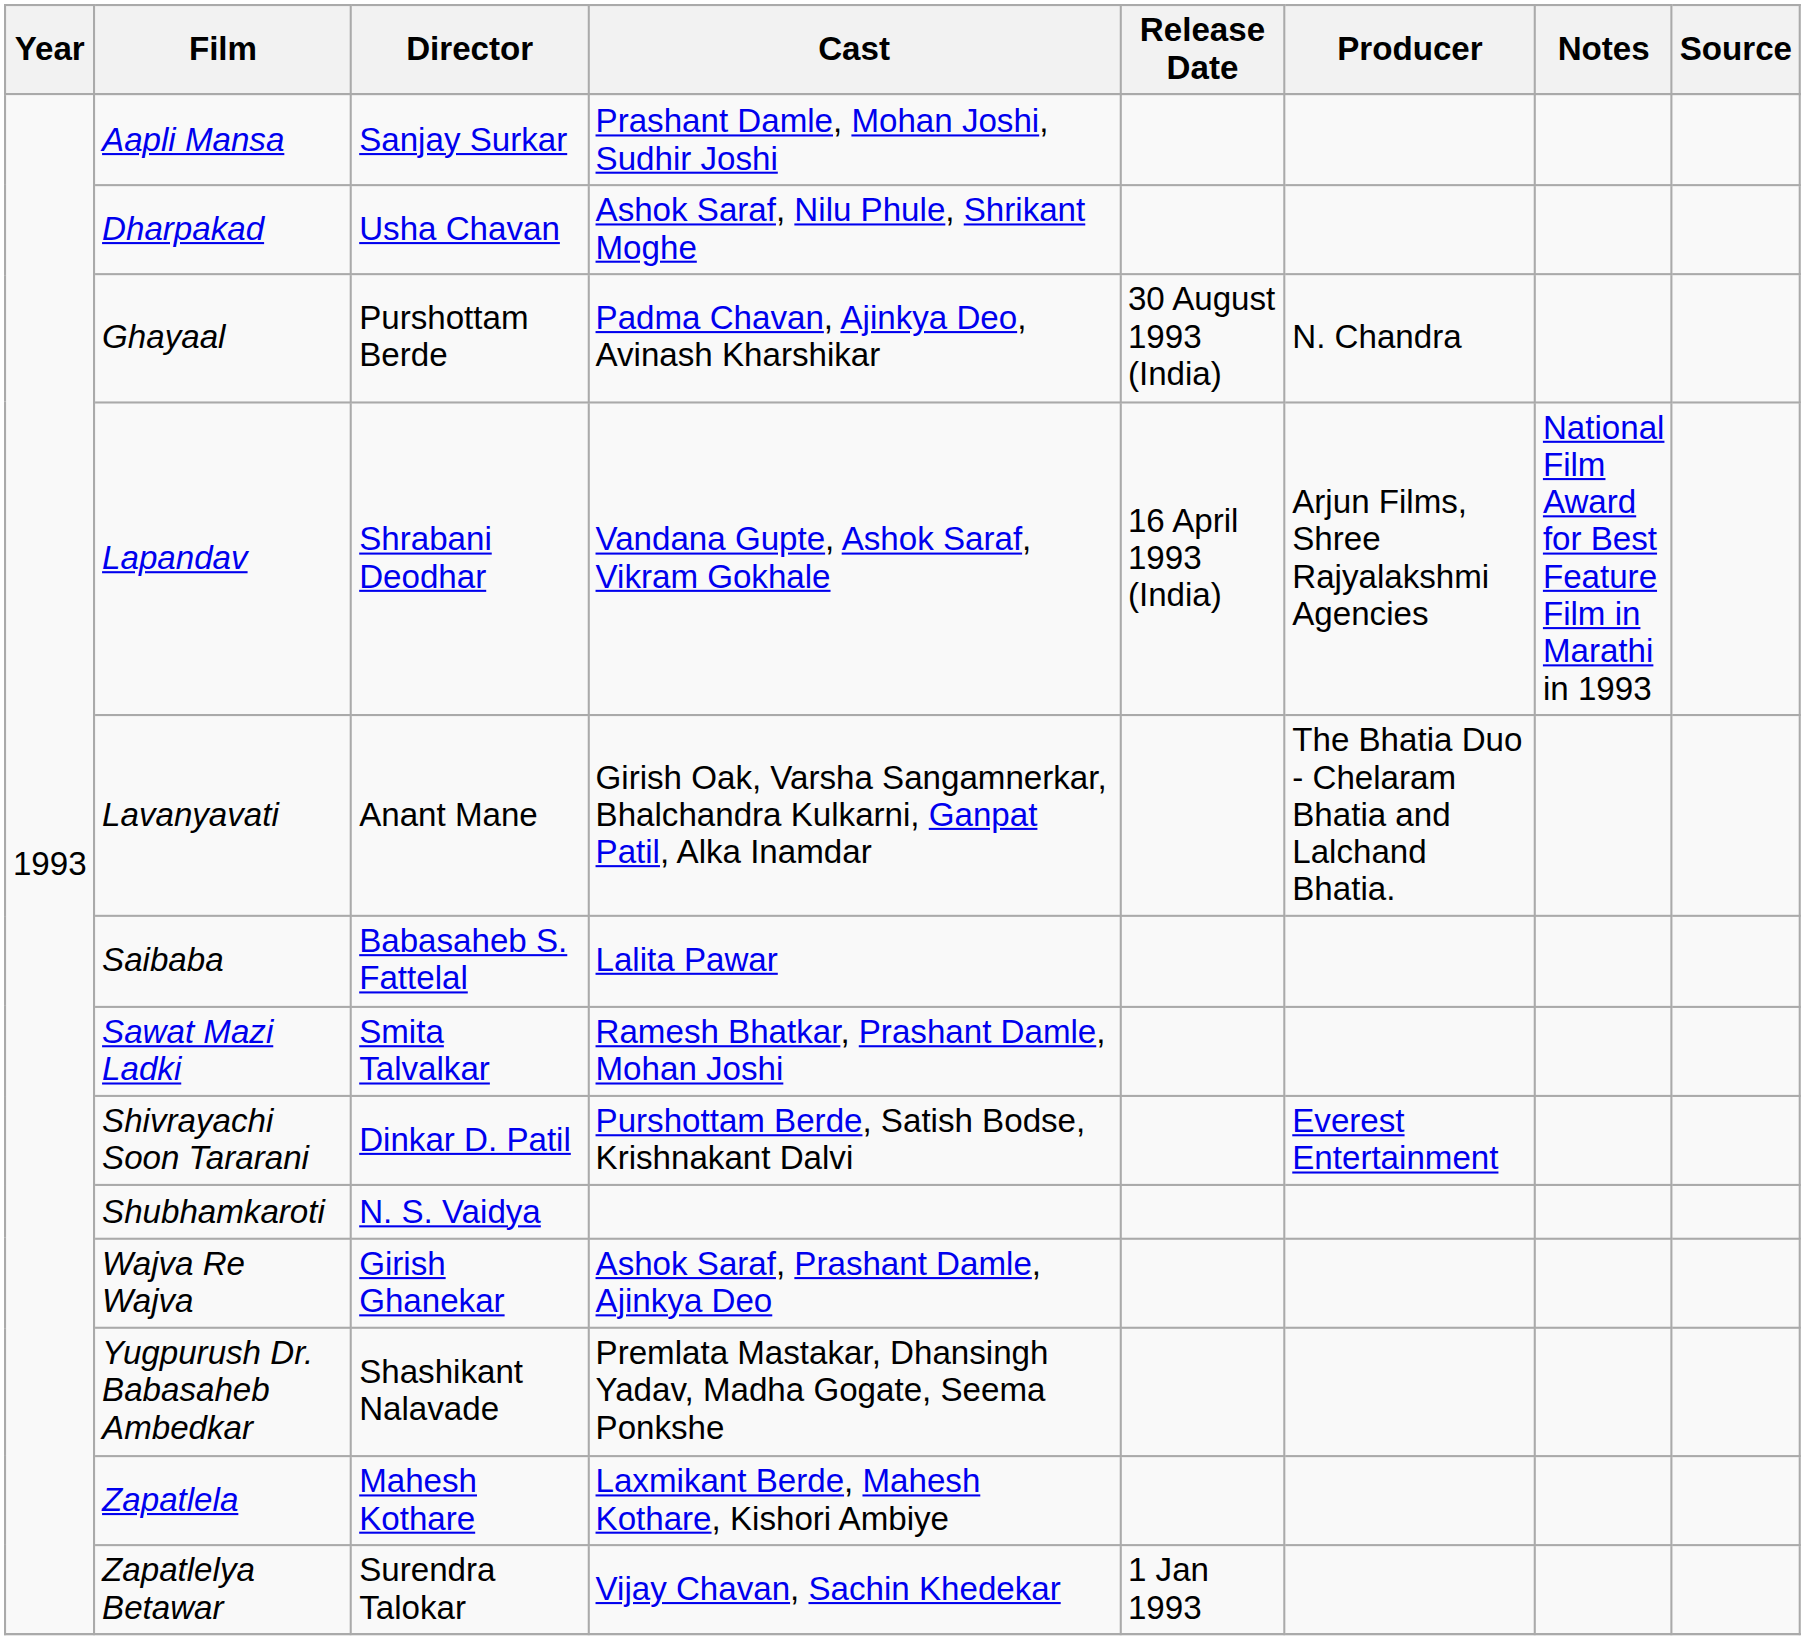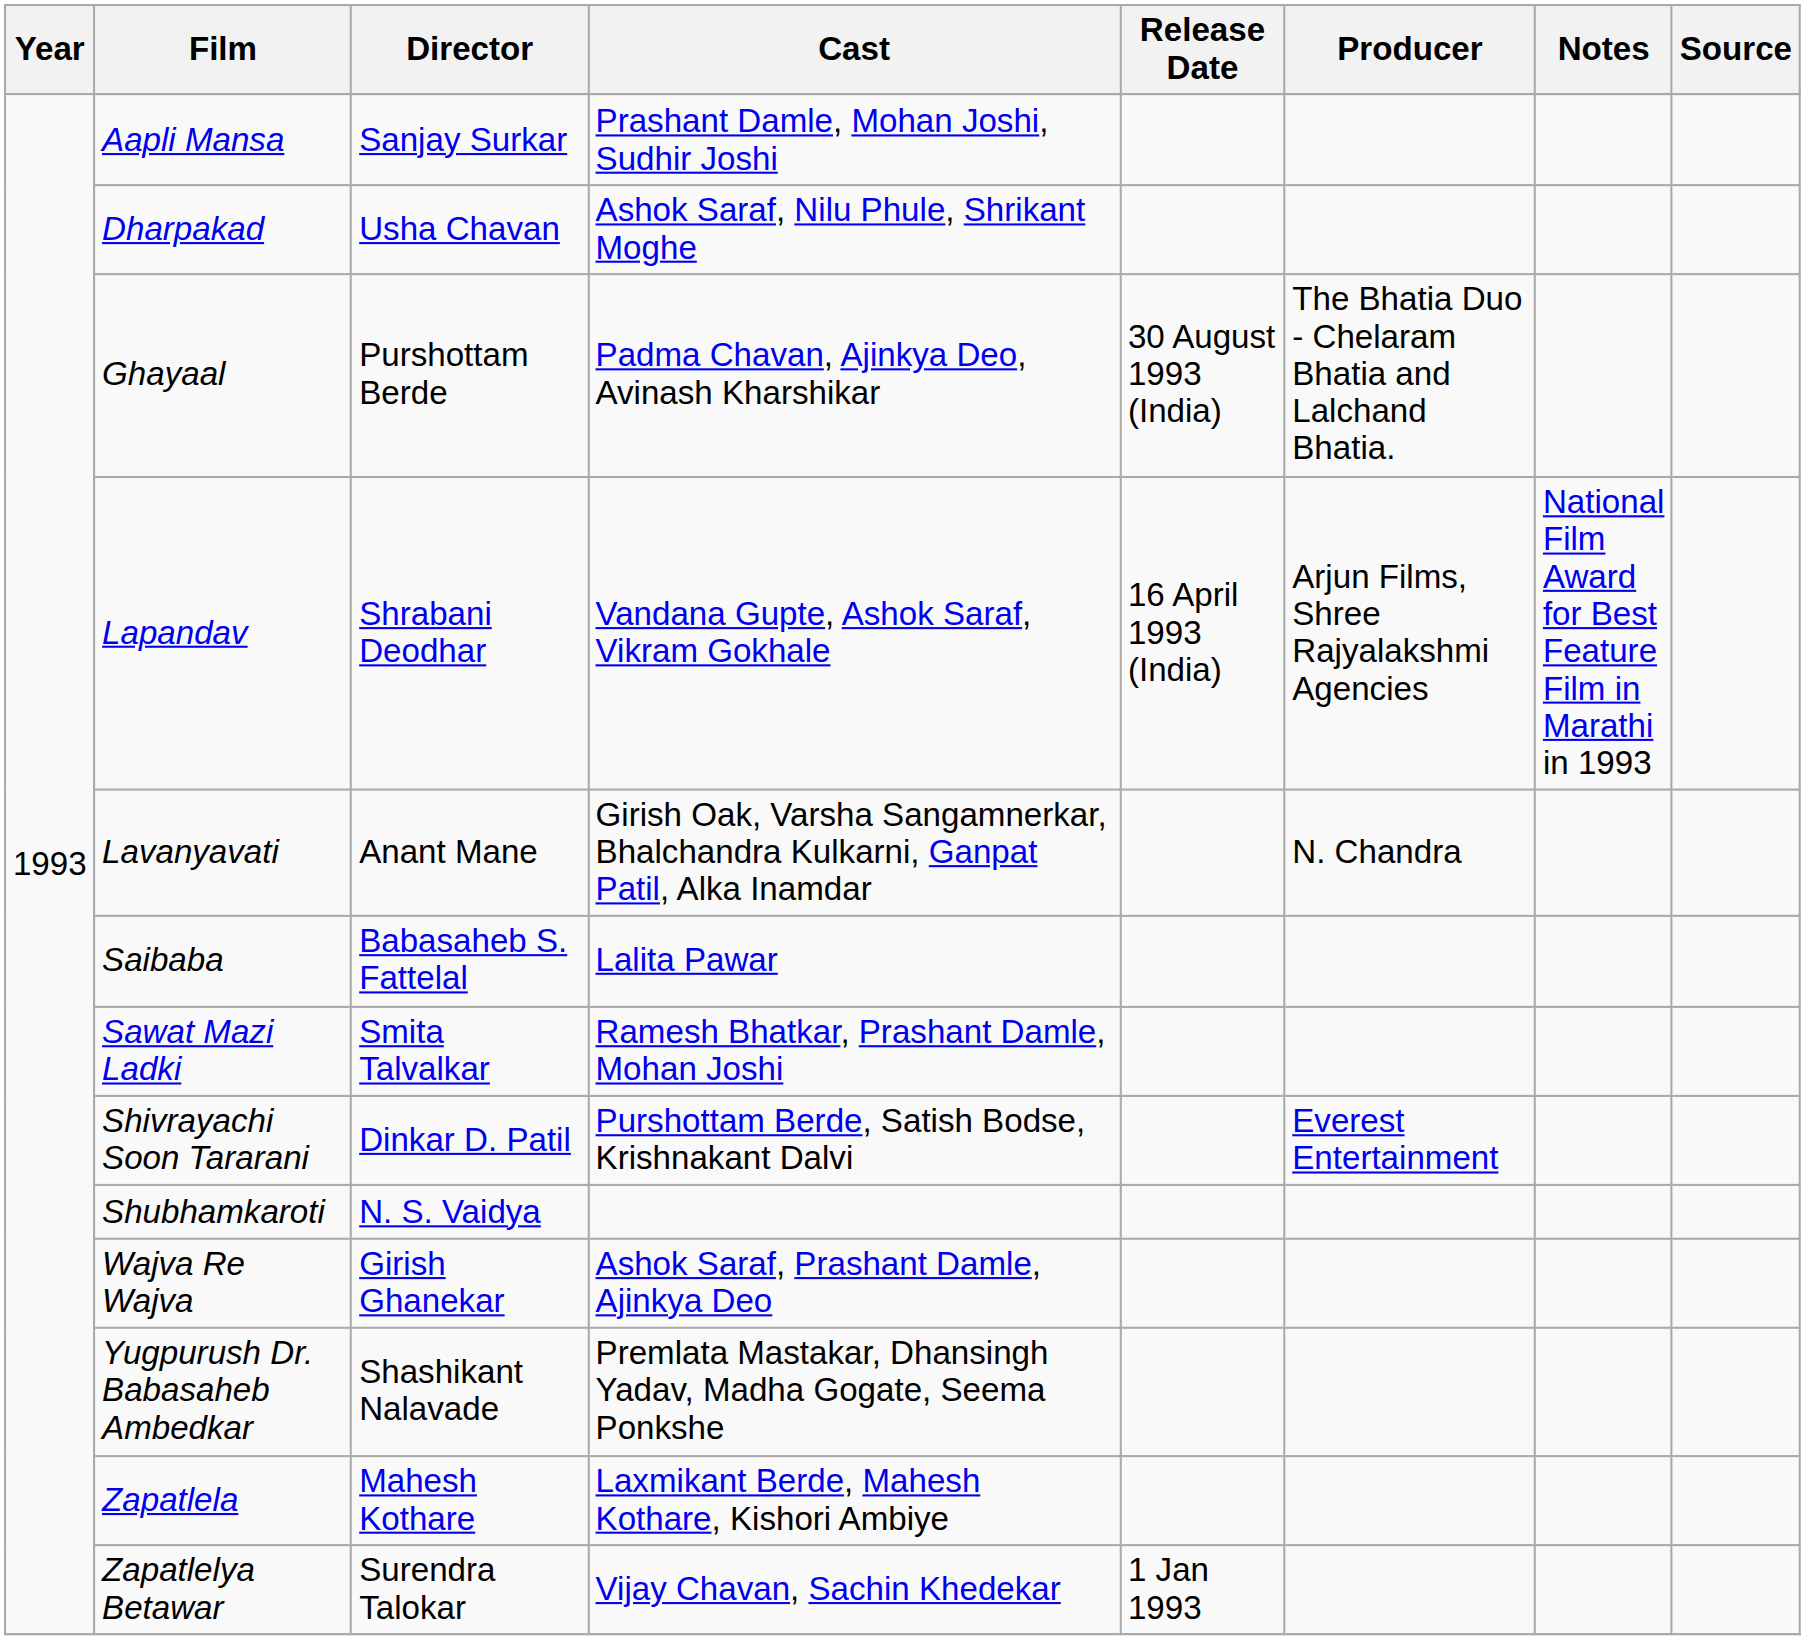Ghayaal | Producer: N. Chandra -> The Bhatia Duo - Chelaram Bhatia and Lalchand Bhatia.
Lavanyavati | Producer: The Bhatia Duo - Chelaram Bhatia and Lalchand Bhatia. -> N. Chandra
